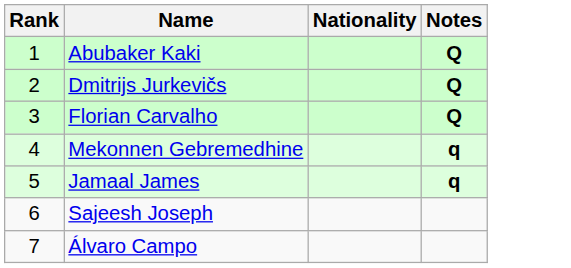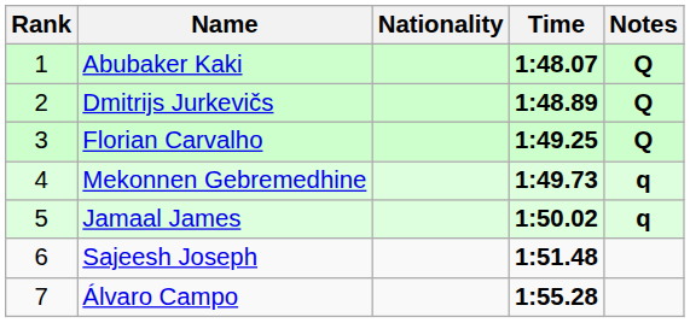+ column: Time | 1:48.07 | 1:48.89 | 1:49.25 | 1:49.73 | 1:50.02 | 1:51.48 | 1:55.28
